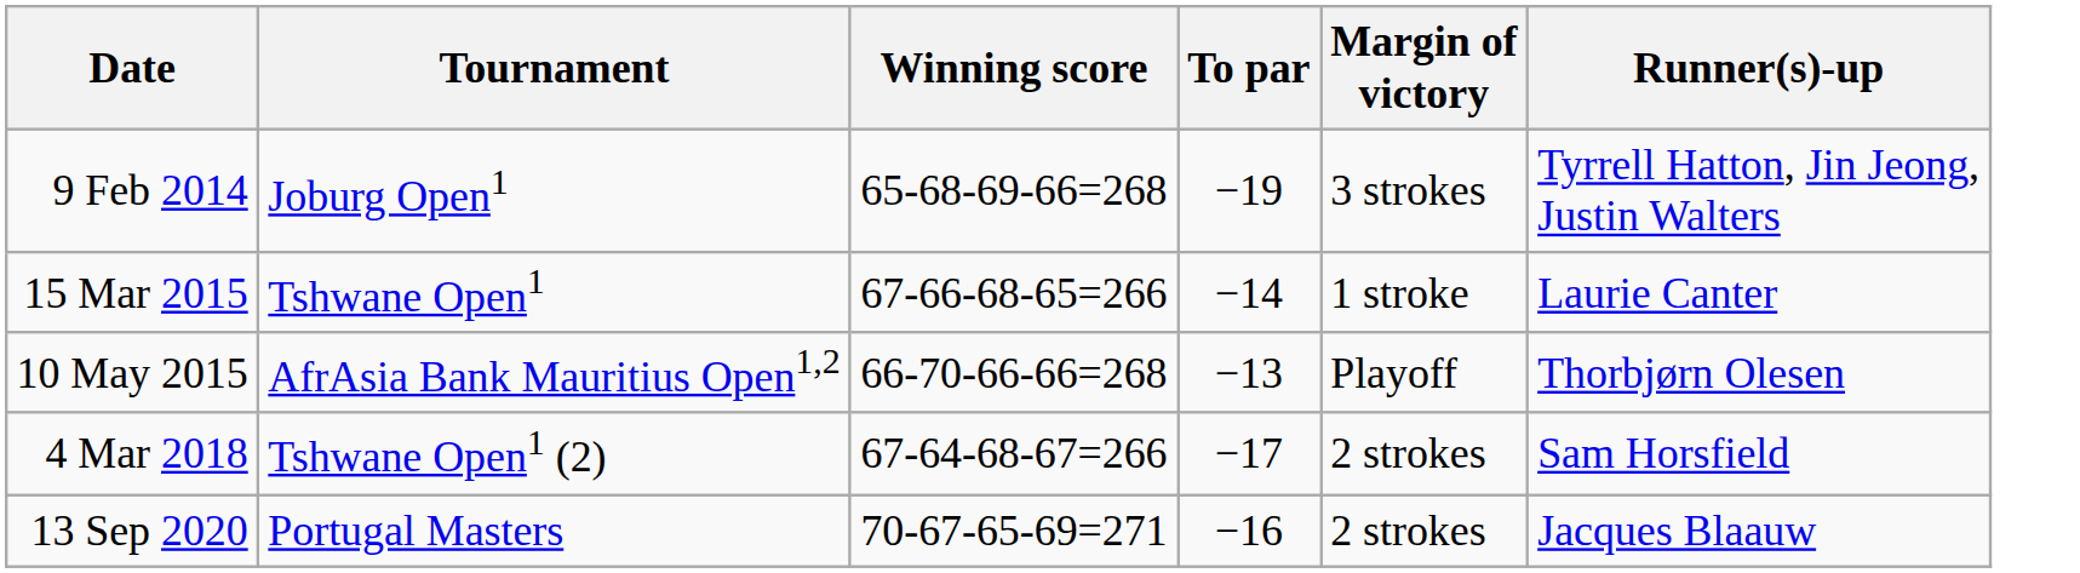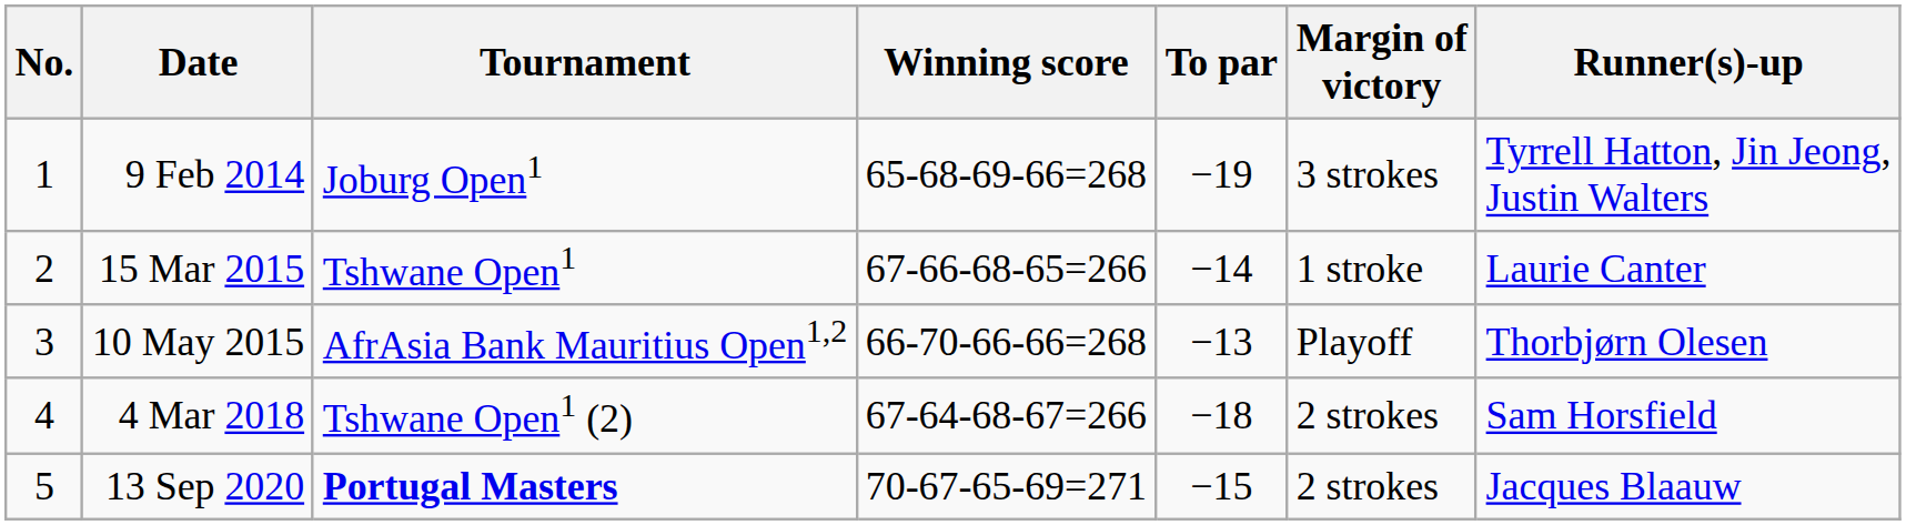+ column: No. | 1 | 2 | 3 | 4 | 5
4 Mar 2018 | To par: −17 -> −18
13 Sep 2020 | Tournament: normal -> bold
13 Sep 2020 | To par: −16 -> −15
